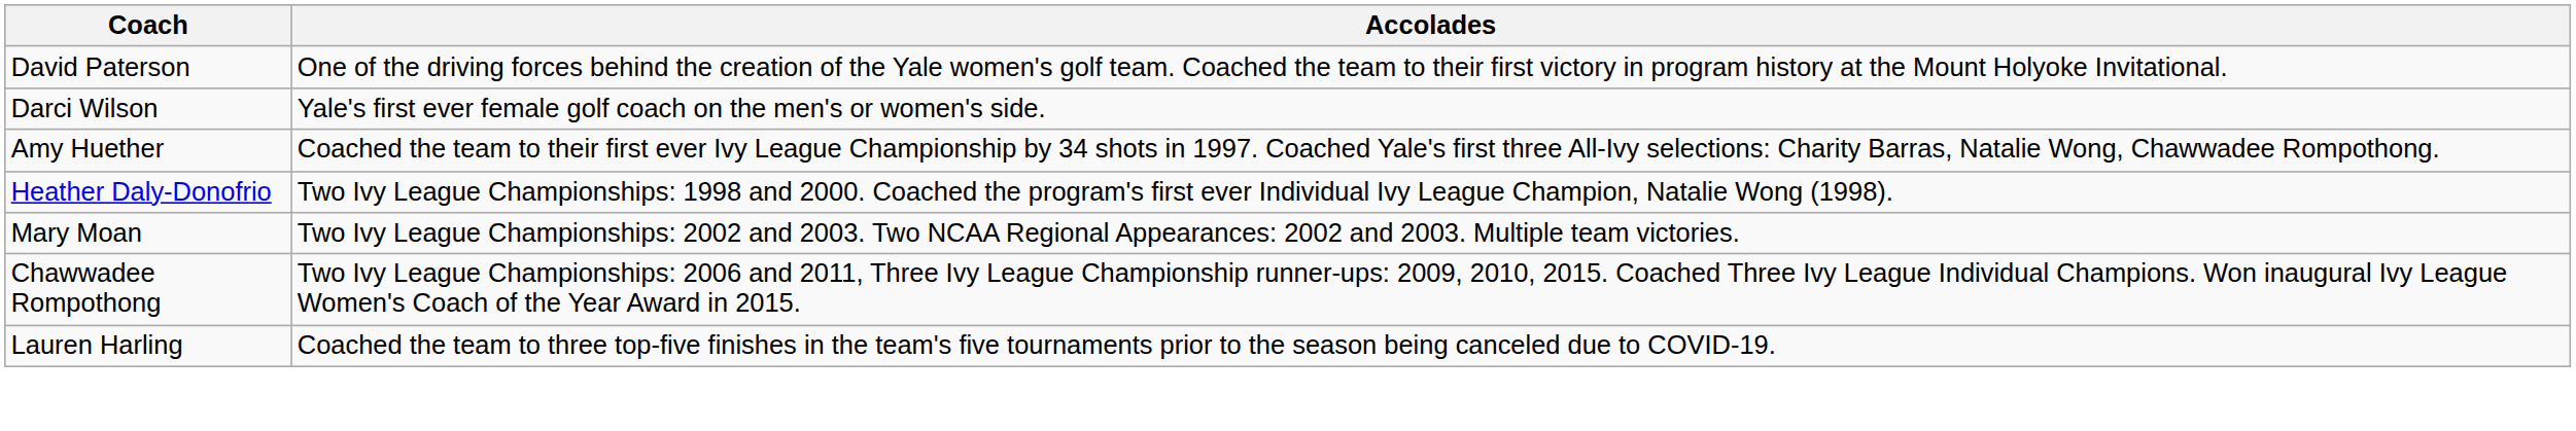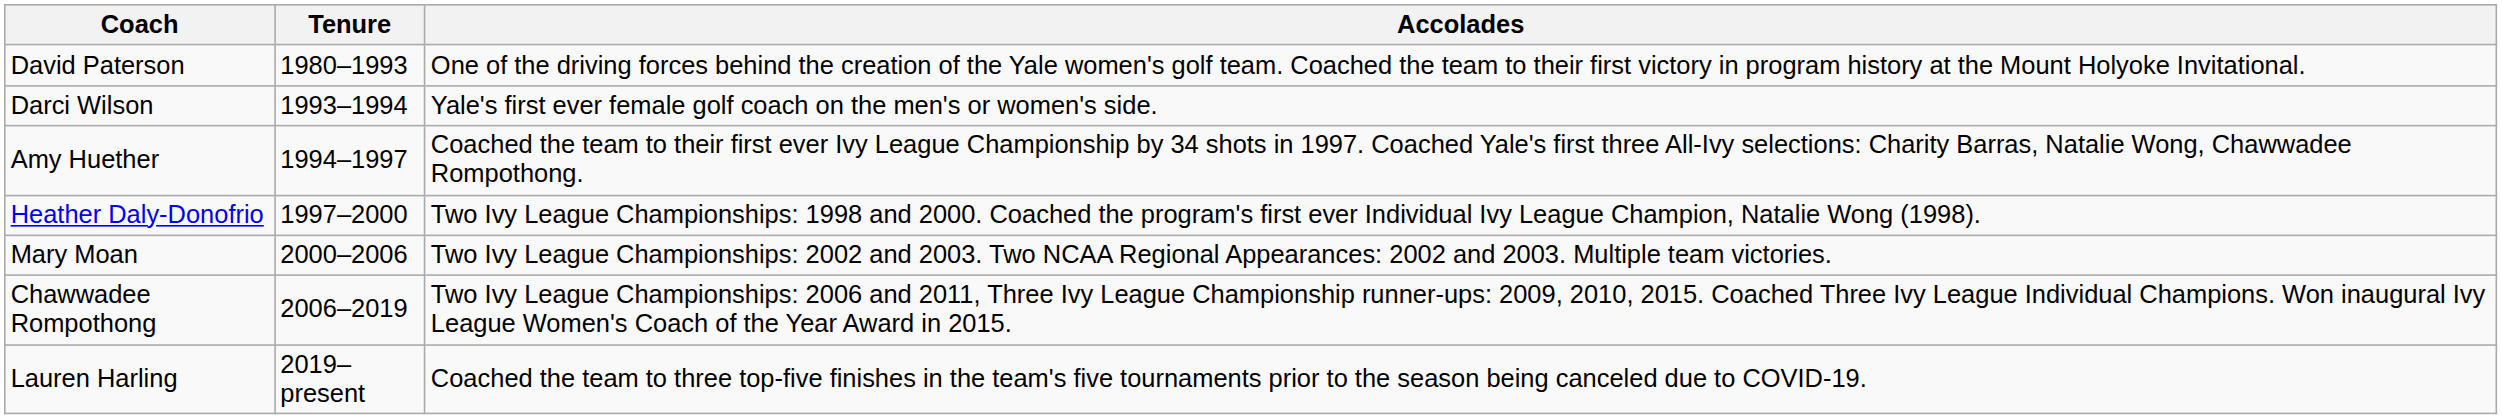+ column: Tenure | 1980–1993 | 1993–1994 | 1994–1997 | 1997–2000 | 2000–2006 | 2006–2019 | 2019–present
